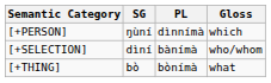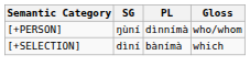[+PERSON] | Gloss: which -> who/whom
[+SELECTION] | Gloss: who/whom -> which
- row: [+THING] | bò | bònímà | what
